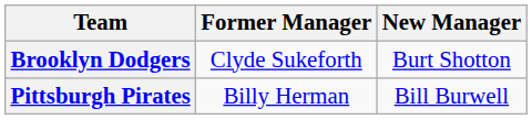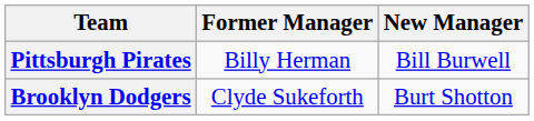rows swapped: Brooklyn Dodgers <-> Pittsburgh Pirates
